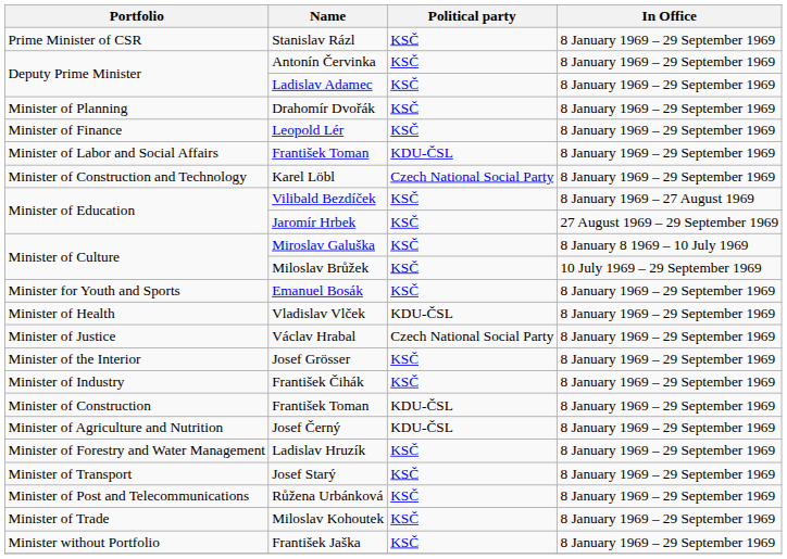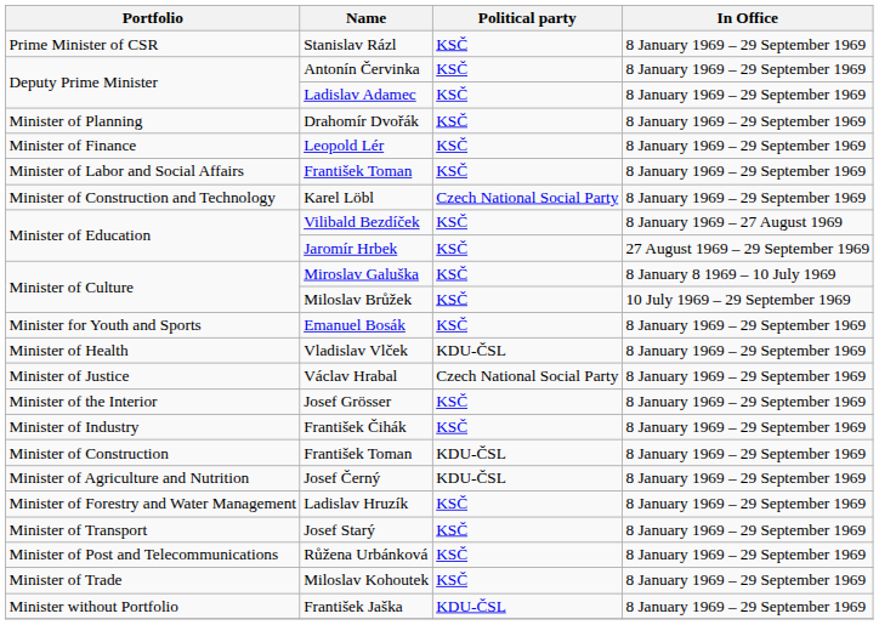Minister of Labor and Social Affairs / František Toman | Political party: KDU-ČSL -> KSČ
František Jaška | Political party: KSČ -> KDU-ČSL
